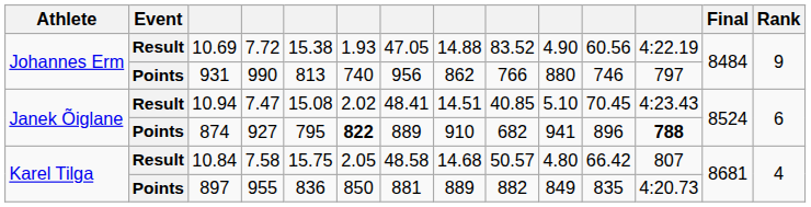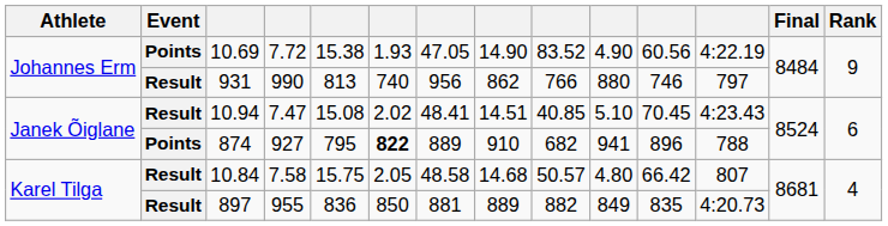10.69 | Event: Result -> Points
10.69 | column 8: 14.88 -> 14.90
931 | Event: Points -> Result
874 | column 12: bold -> normal
897 | Event: Points -> Result
